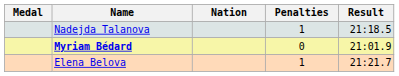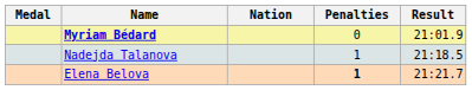rows swapped: Myriam Bédard <-> Nadejda Talanova
Elena Belova | Penalties: normal -> bold
